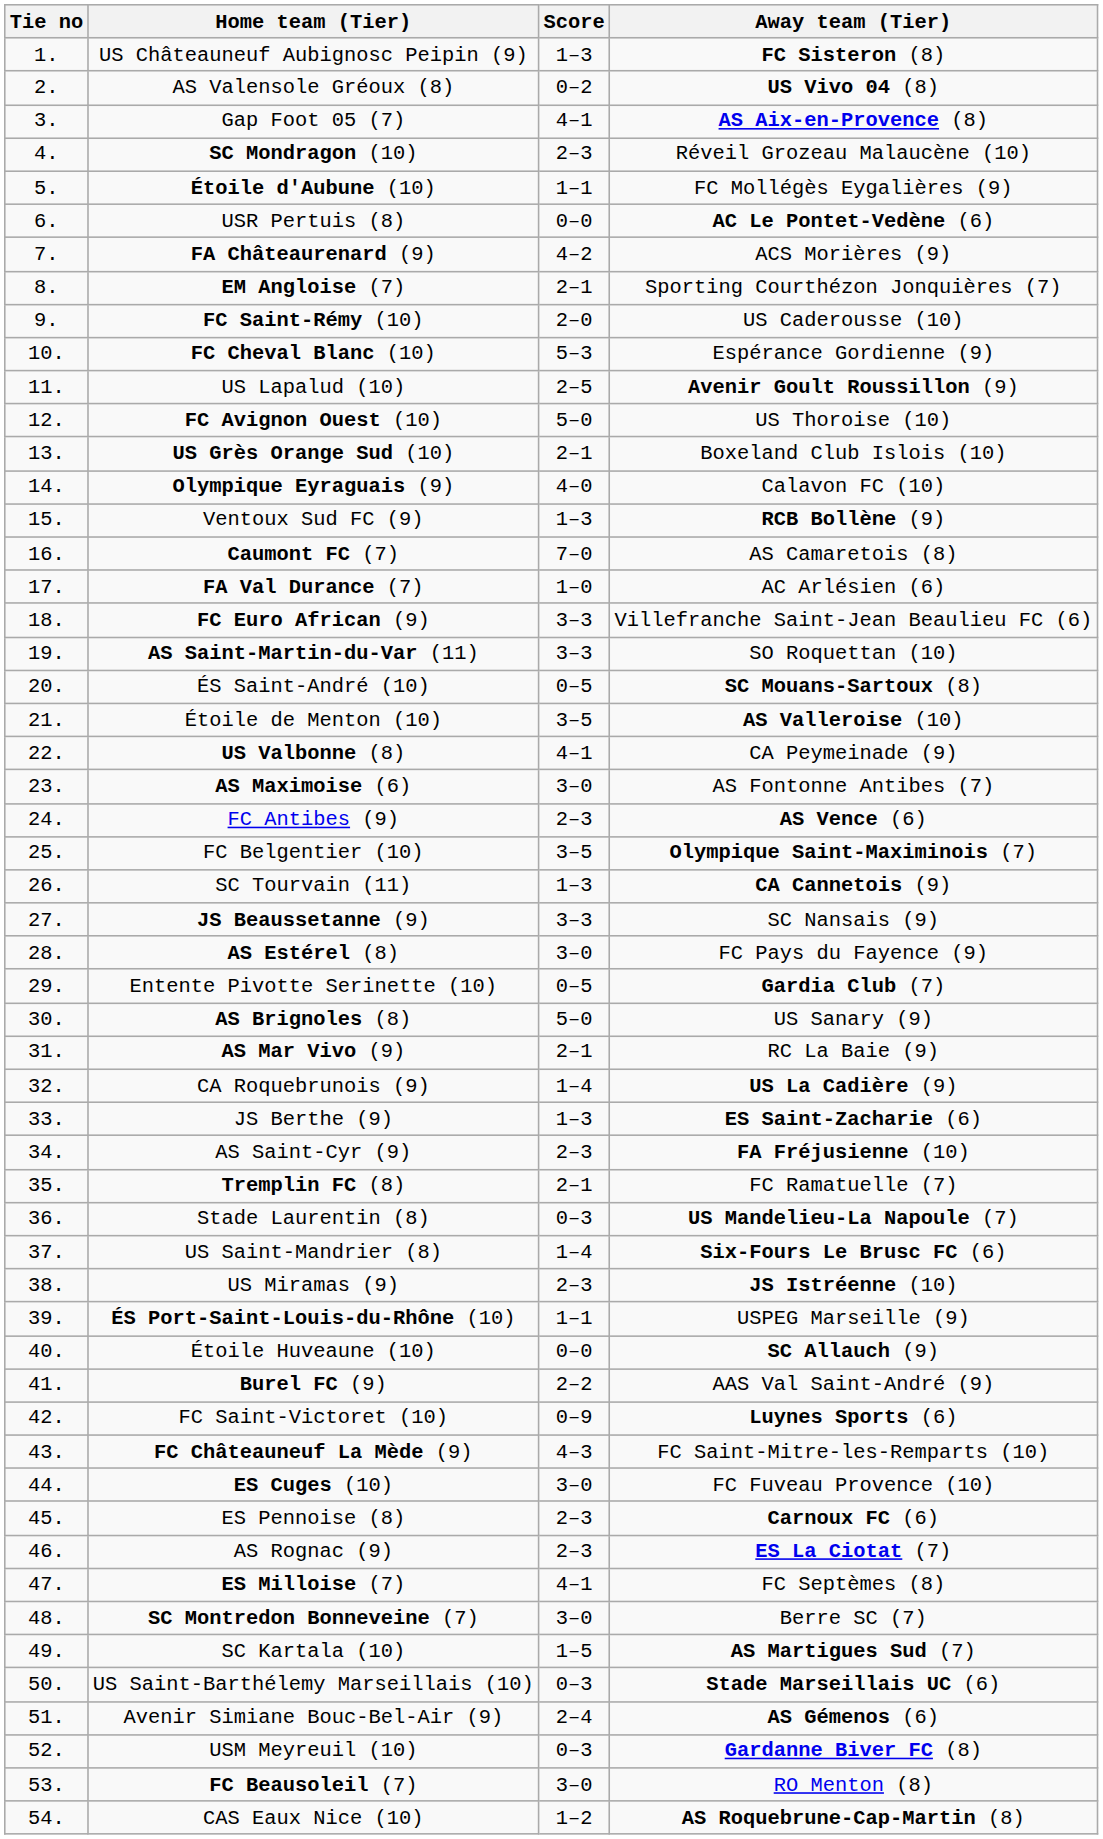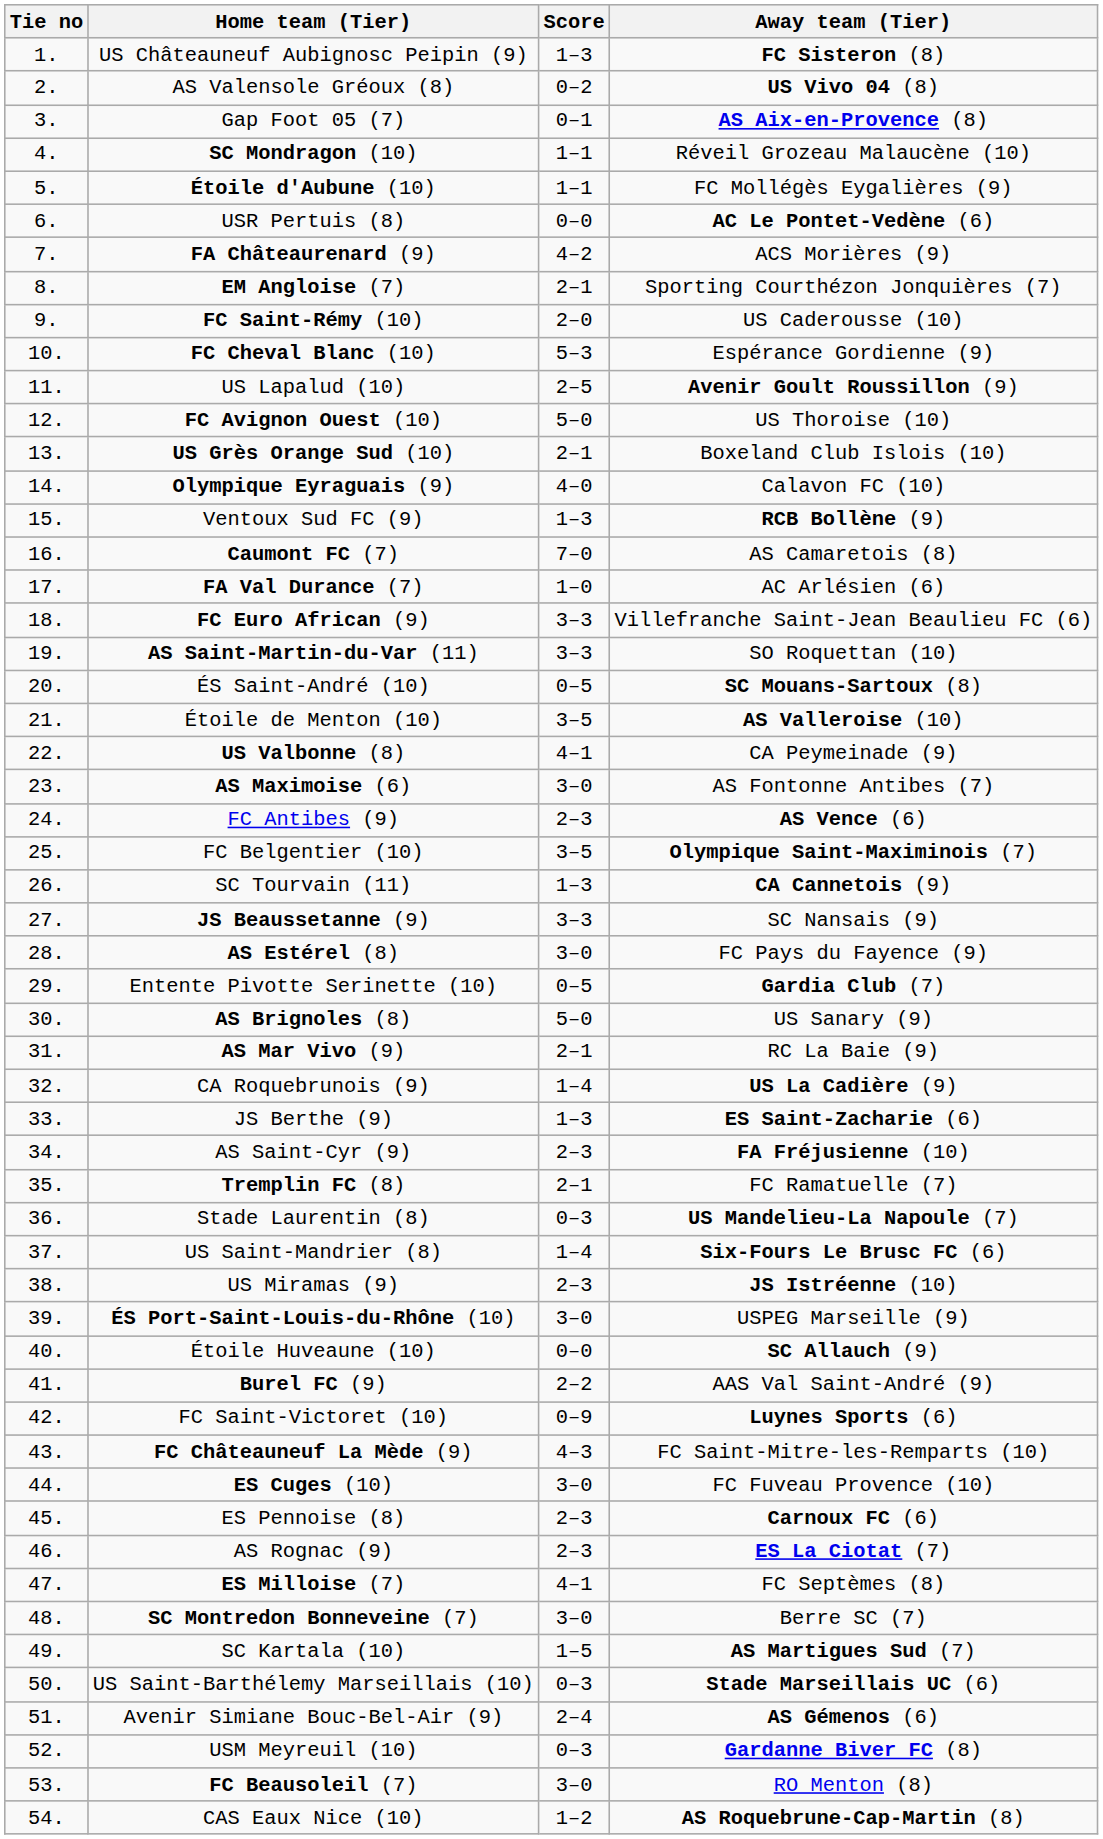Gap Foot 05 (7) | Score: 4–1 -> 0–1
SC Mondragon (10) | Score: 2–3 -> 1–1
ÉS Port-Saint-Louis-du-Rhône (10) | Score: 1–1 -> 3–0
